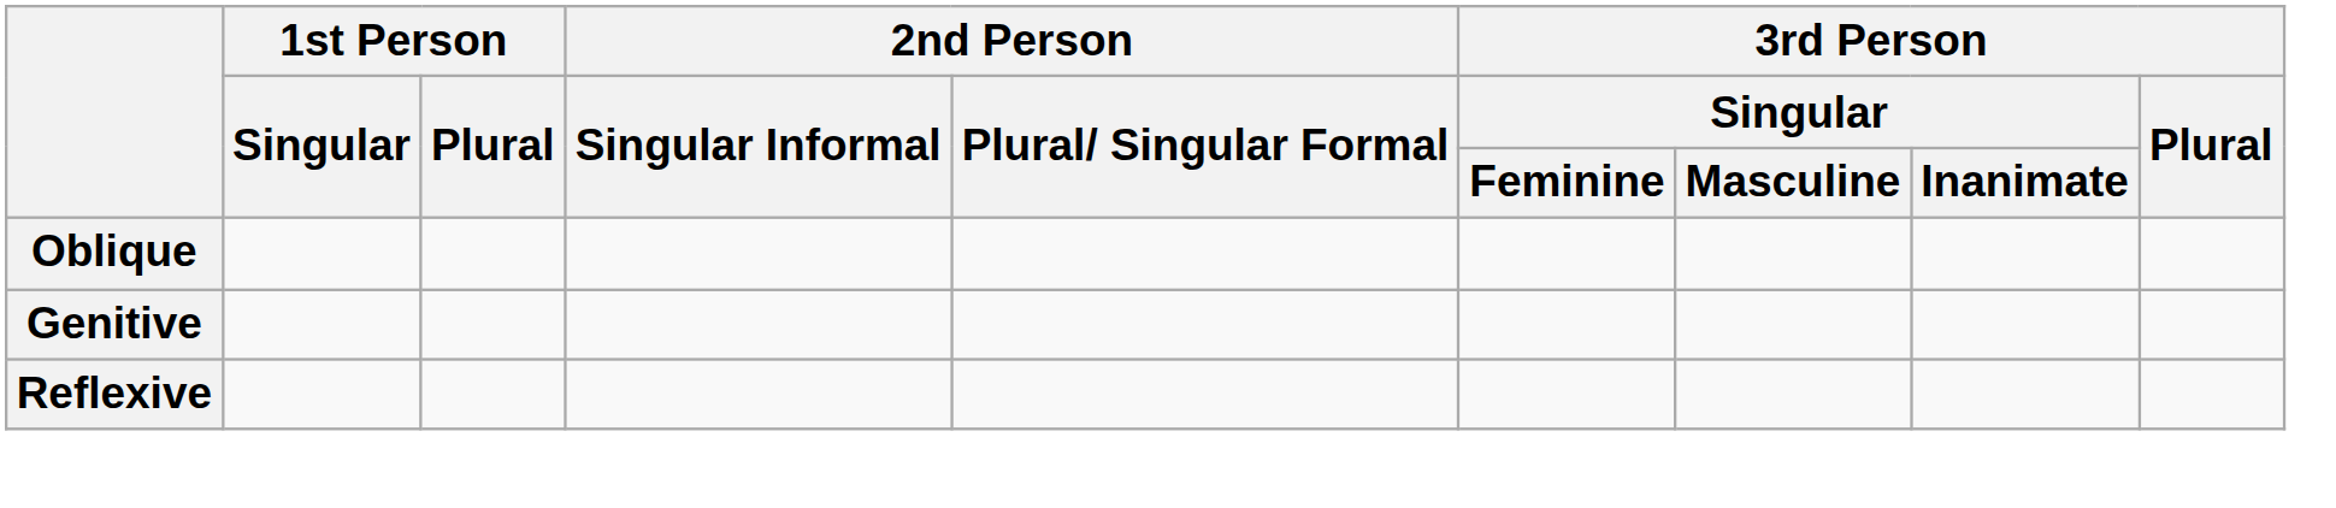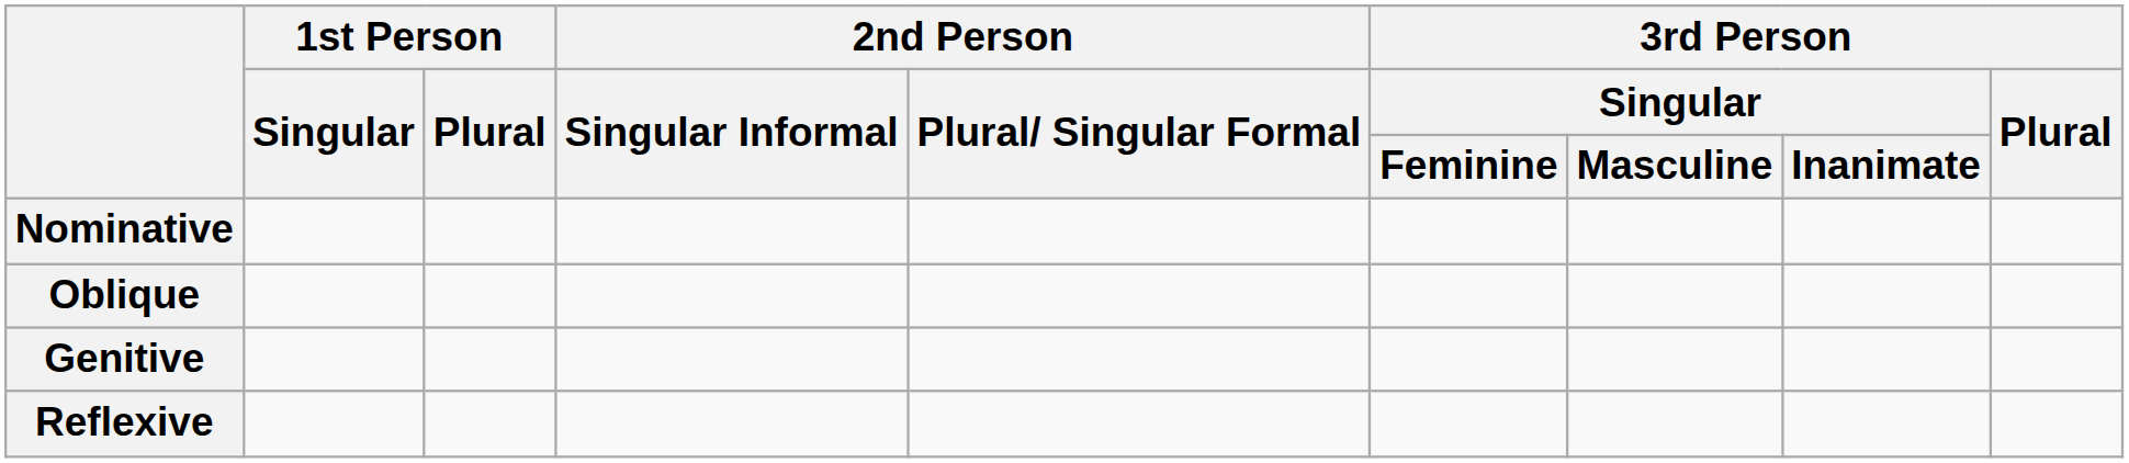+ row: Nominative
